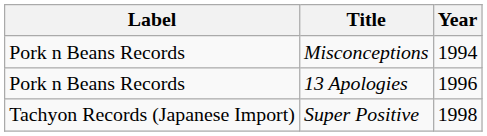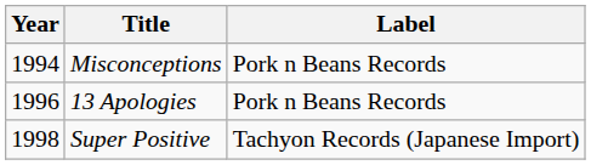columns swapped: Year <-> Label
